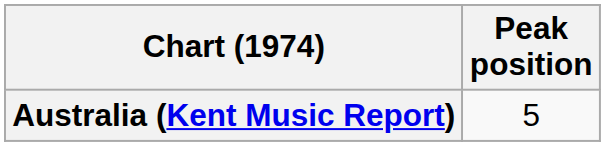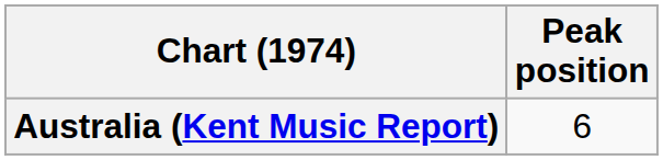Australia (Kent Music Report) | Peak position: 5 -> 6
